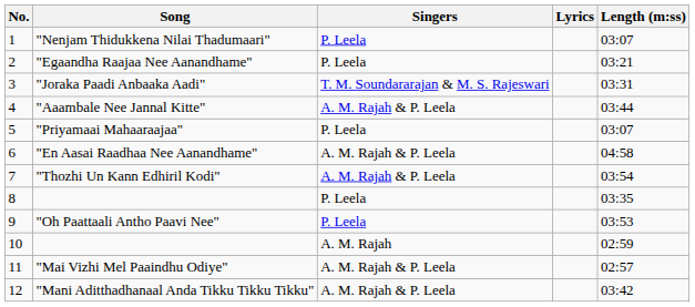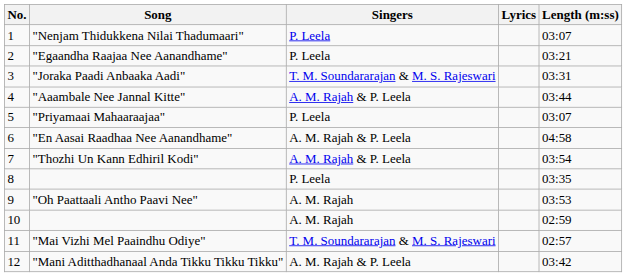"Oh Paattaali Antho Paavi Nee" | Singers: P. Leela -> A. M. Rajah
"Mai Vizhi Mel Paaindhu Odiye" | Singers: A. M. Rajah & P. Leela -> T. M. Soundararajan & M. S. Rajeswari
